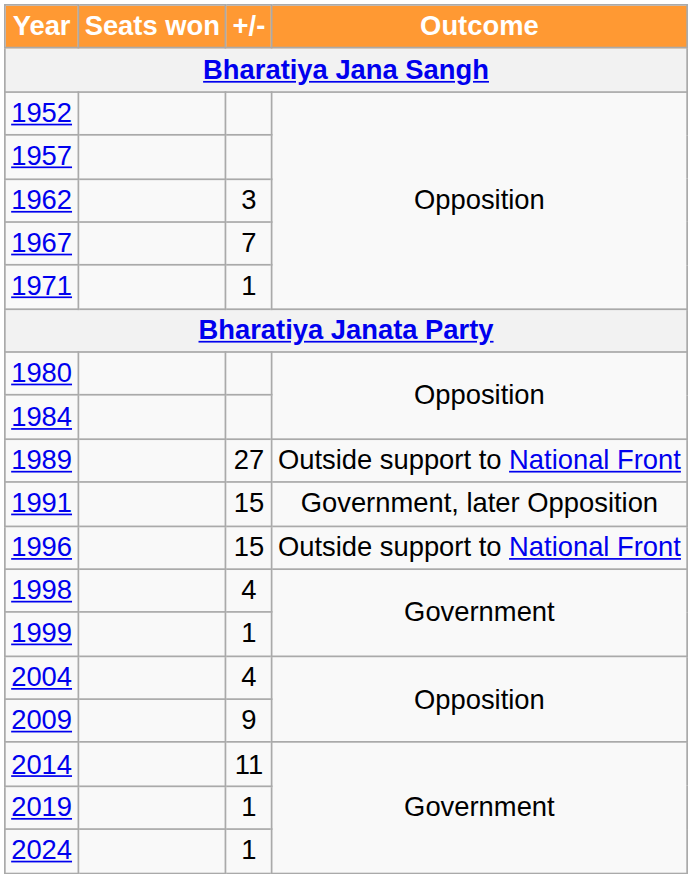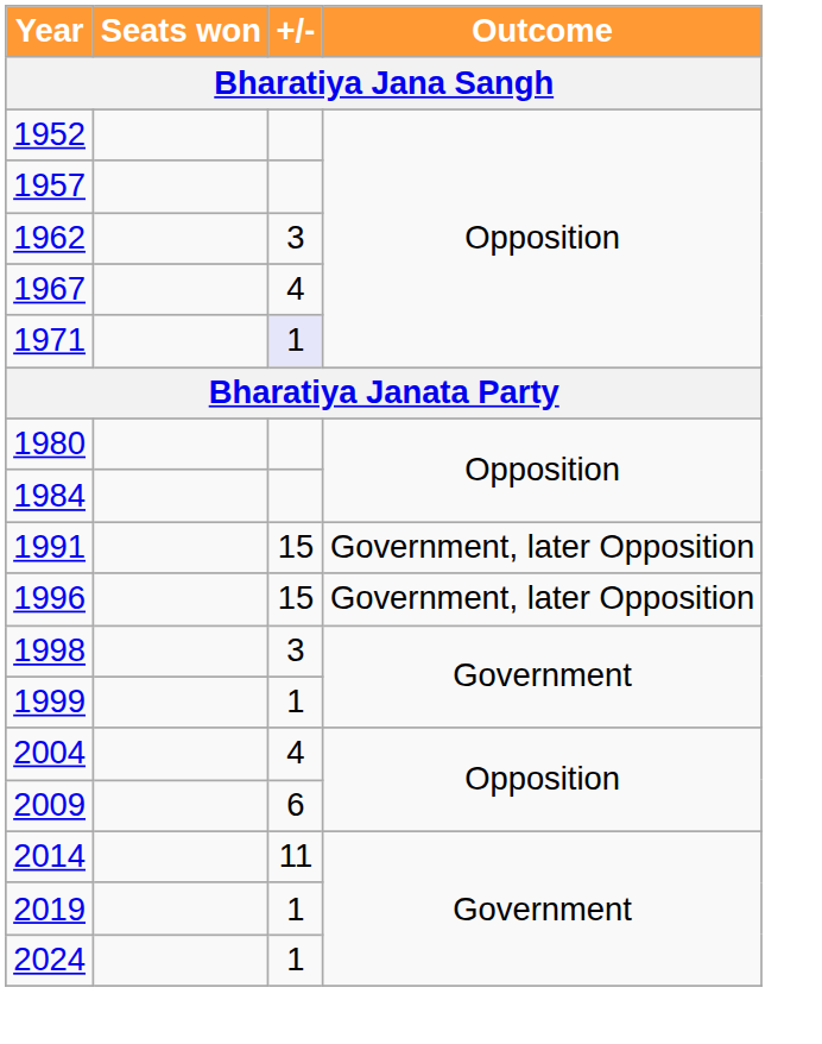1967 | +/-: 7 -> 4
1971 | +/-: no background -> lavender background
- row: 1989 | 27 | Outside support to National Front
1996 | Outcome: Outside support to National Front -> Government, later Opposition
1998 | +/-: 4 -> 3
2009 | +/-: 9 -> 6
